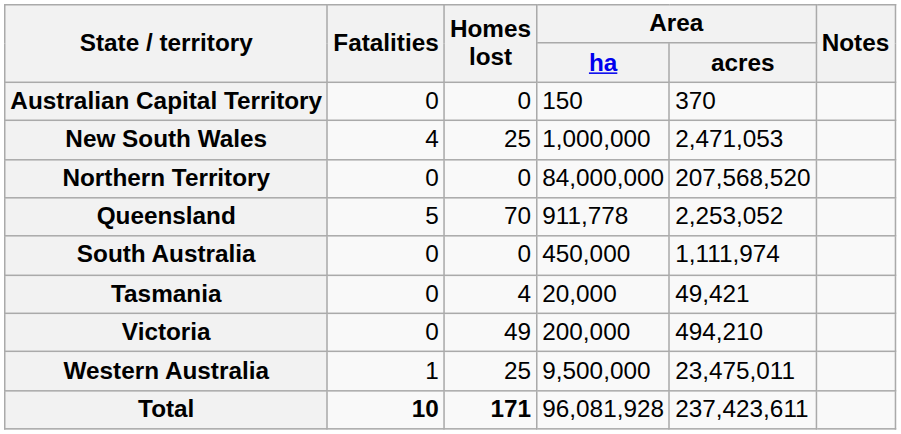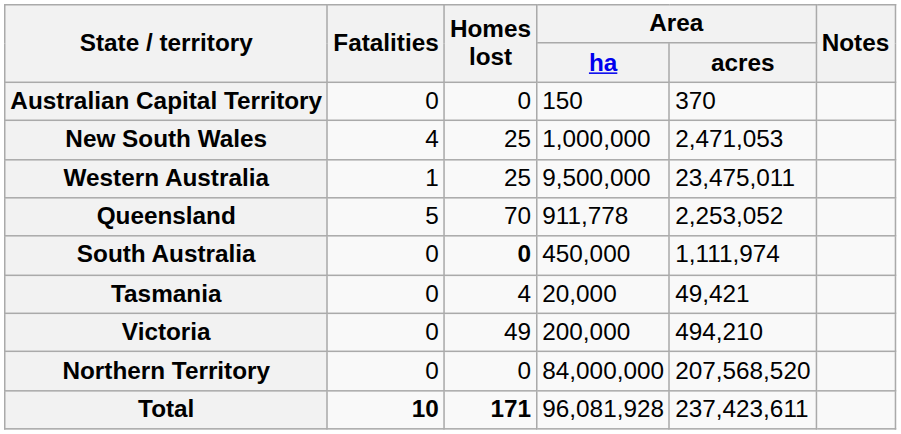rows swapped: Northern Territory <-> Western Australia
South Australia | Homes lost: normal -> bold
